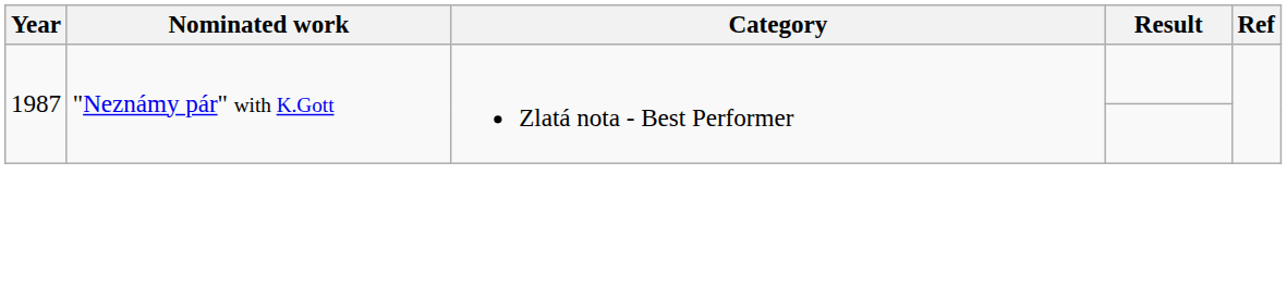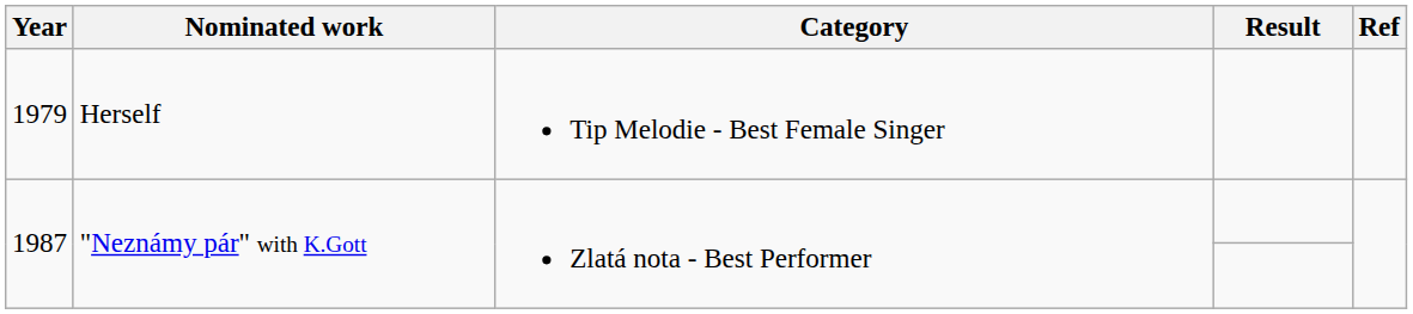+ row: 1979 | Herself | Tip Melodie - Best Female Singer
